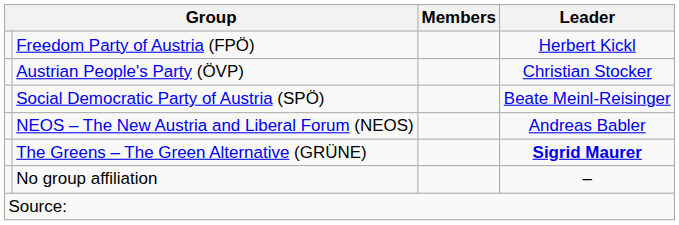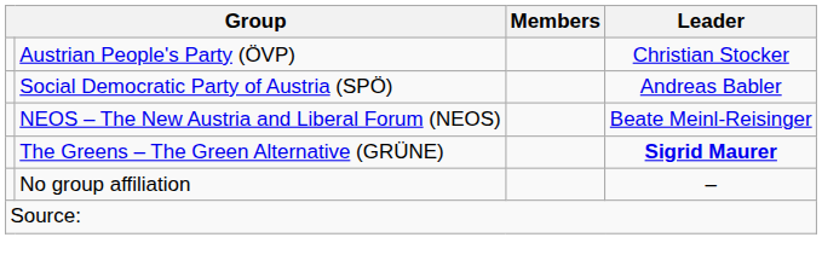- row: Freedom Party of Austria (FPÖ) | Herbert Kickl
Social Democratic Party of Austria (SPÖ) | Leader: Beate Meinl-Reisinger -> Andreas Babler
NEOS – The New Austria and Liberal Forum (NEOS) | Leader: Andreas Babler -> Beate Meinl-Reisinger
